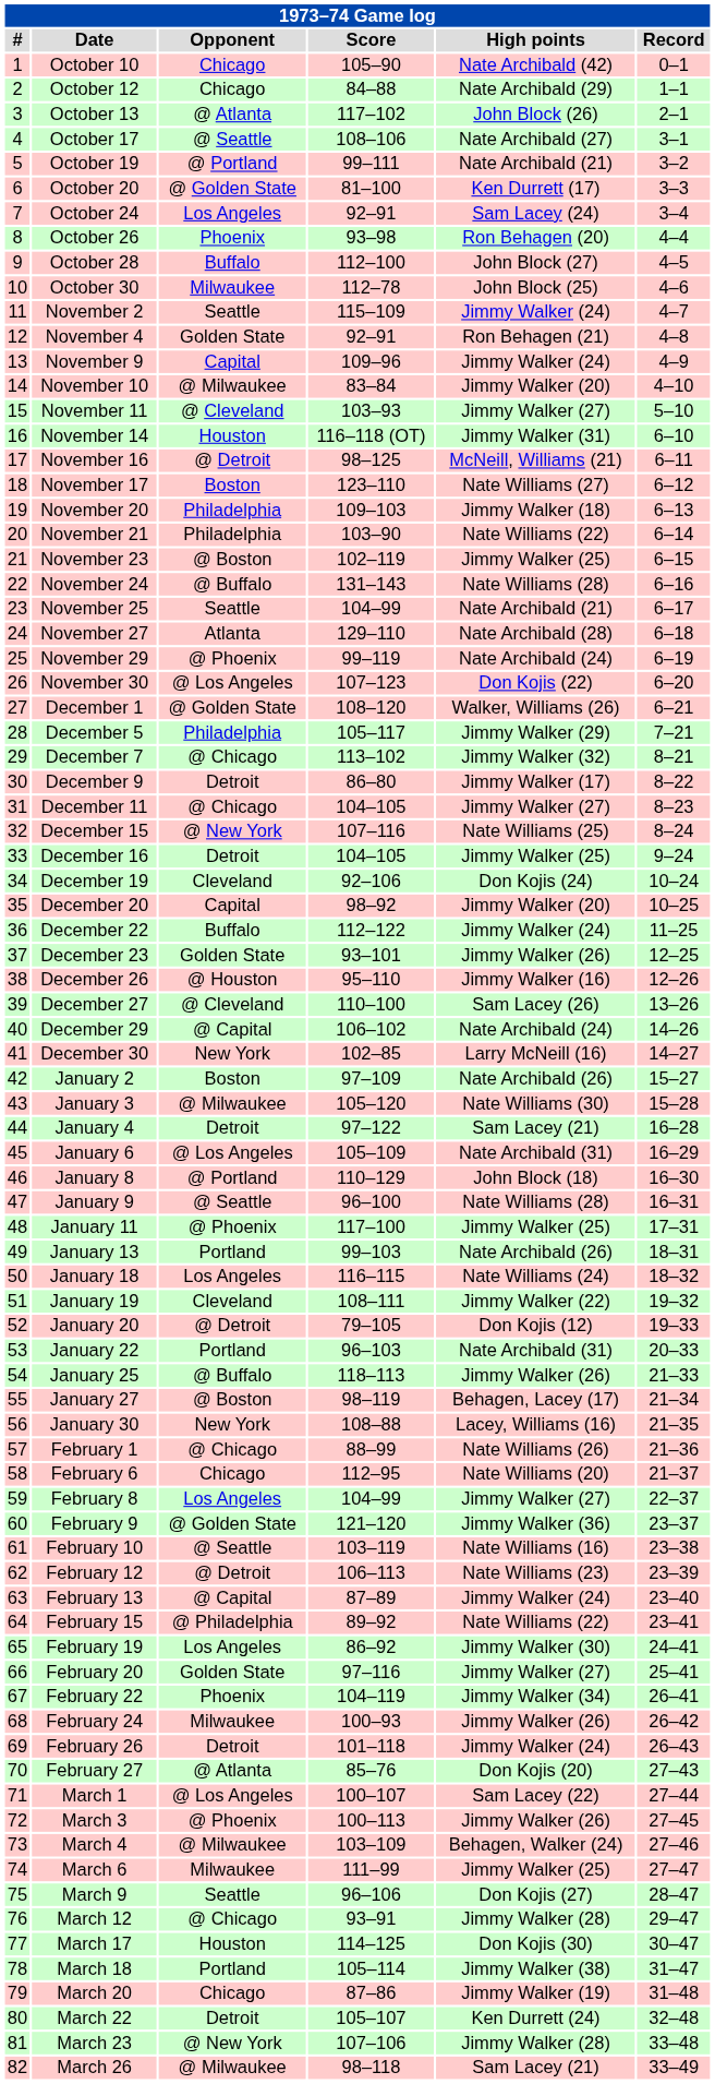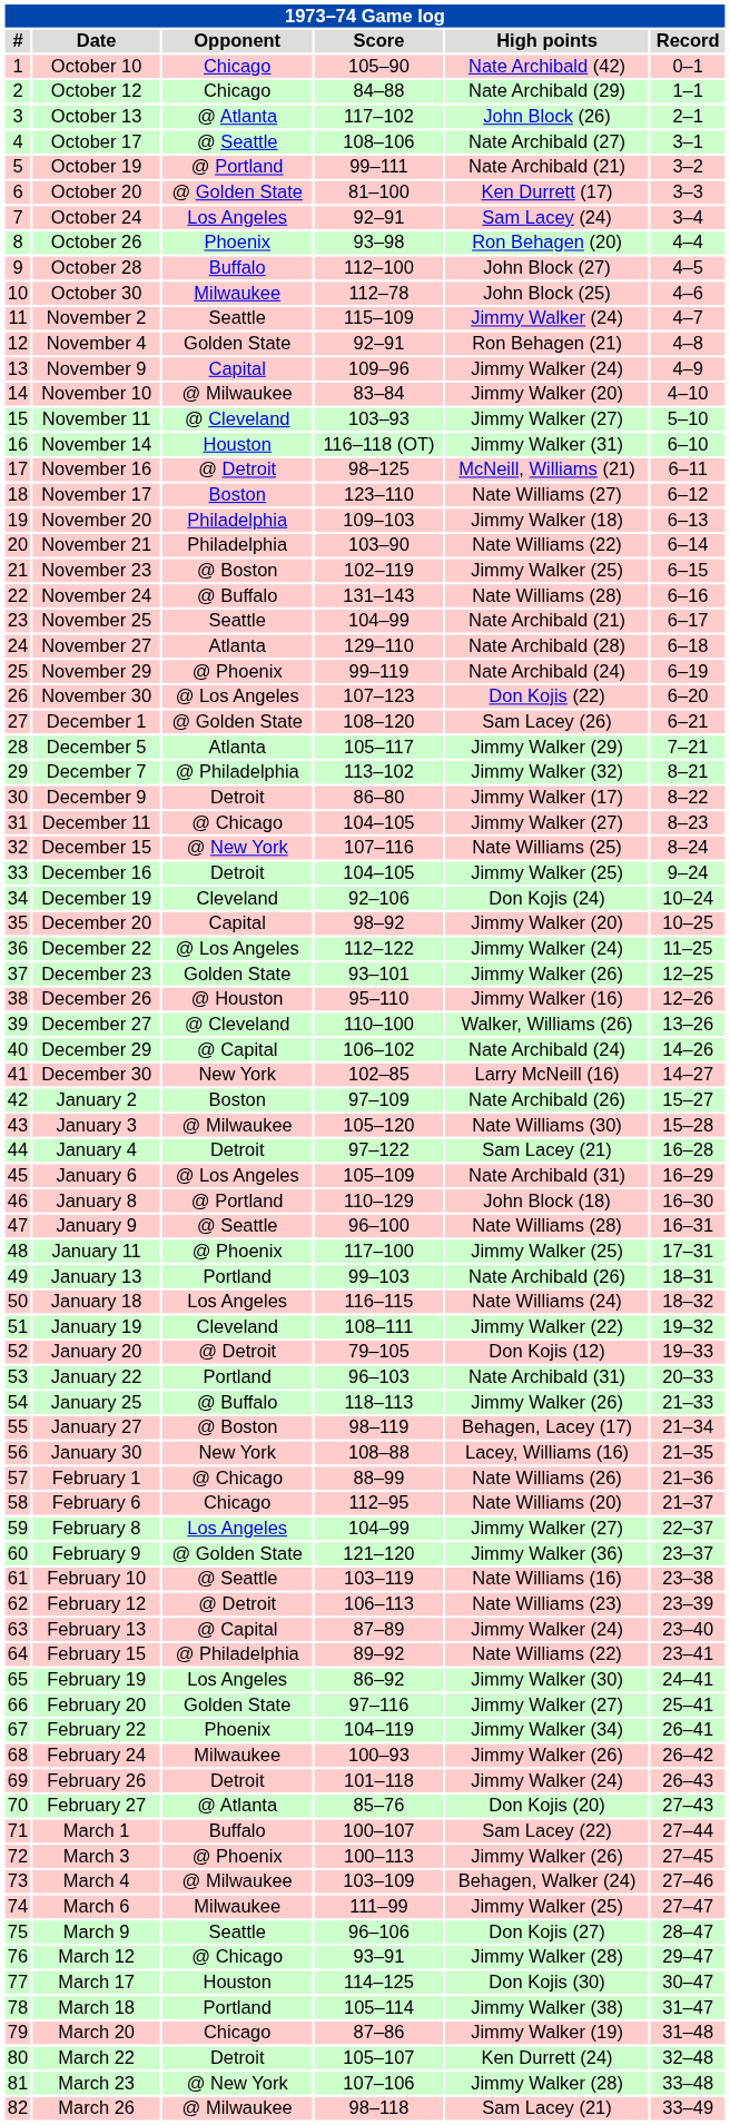December 1 | High points: Walker, Williams (26) -> Sam Lacey (26)
December 5 | Opponent: Philadelphia -> Atlanta
December 7 | Opponent: @ Chicago -> @ Philadelphia
December 22 | Opponent: Buffalo -> @ Los Angeles
December 27 | High points: Sam Lacey (26) -> Walker, Williams (26)
March 1 | Opponent: @ Los Angeles -> Buffalo
